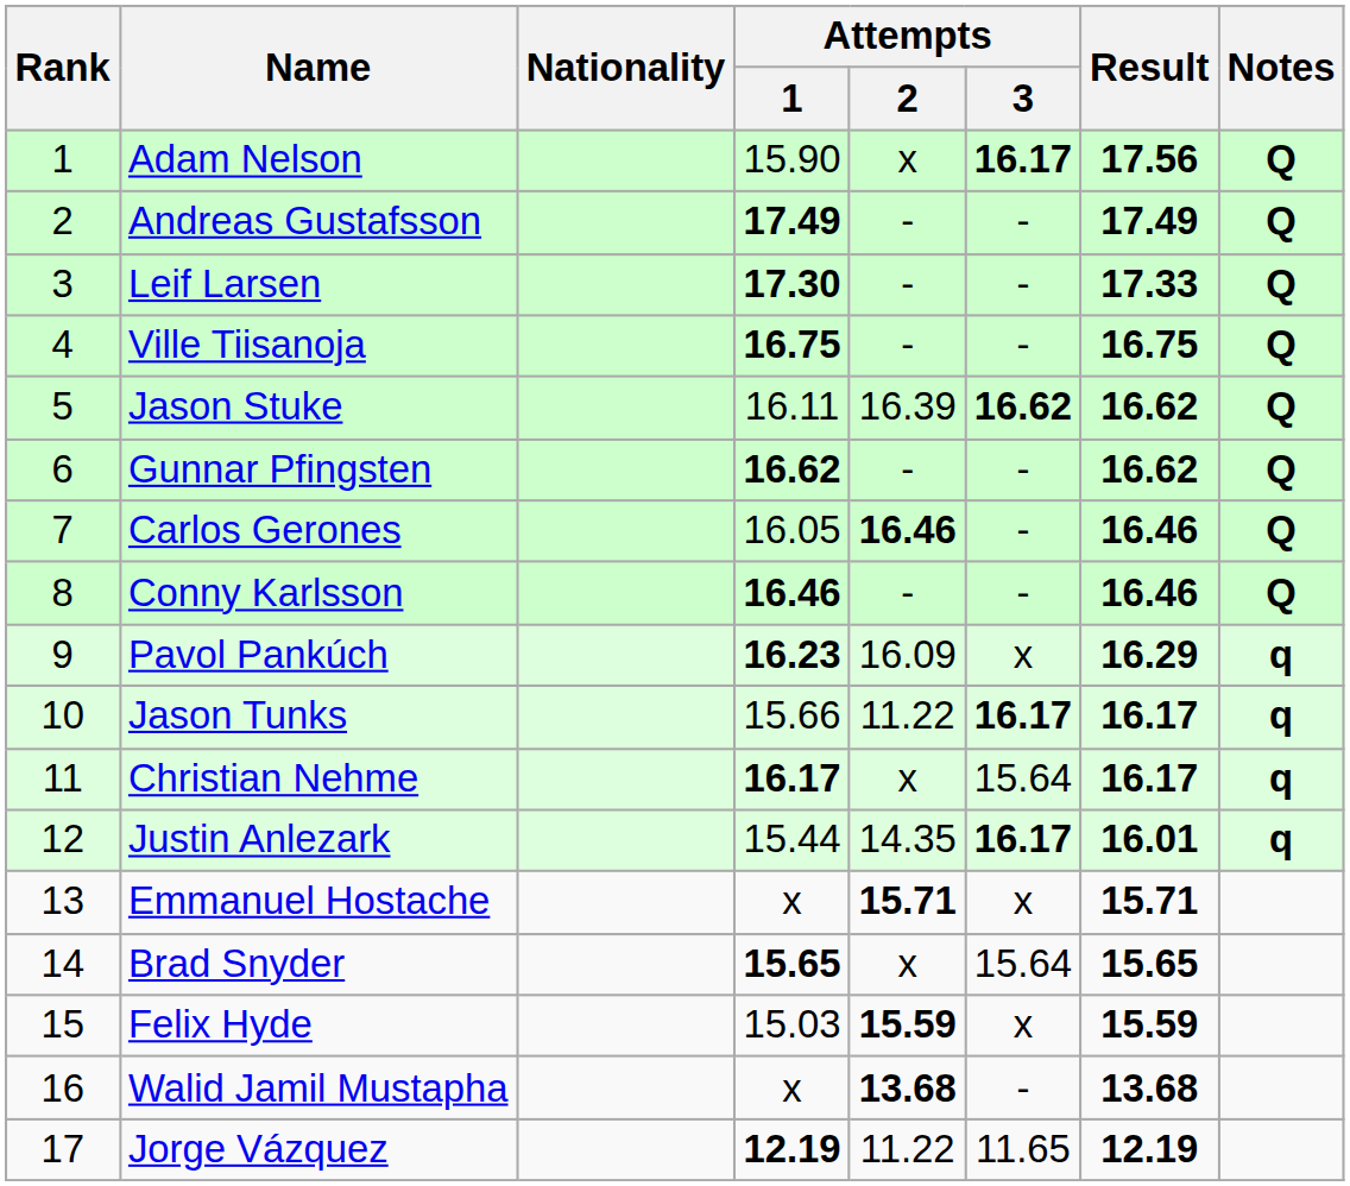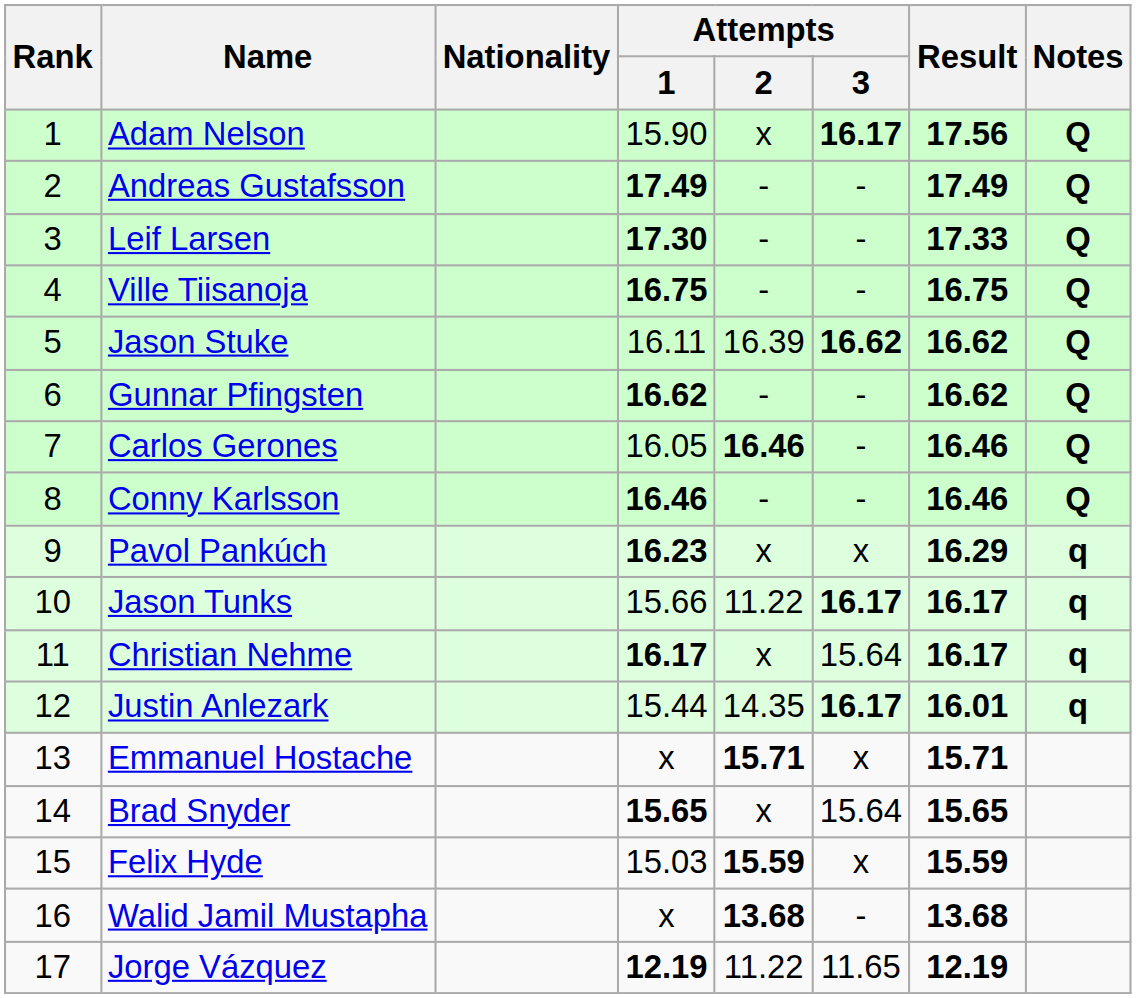Pavol Pankúch | Attempts / 2: 16.09 -> x
